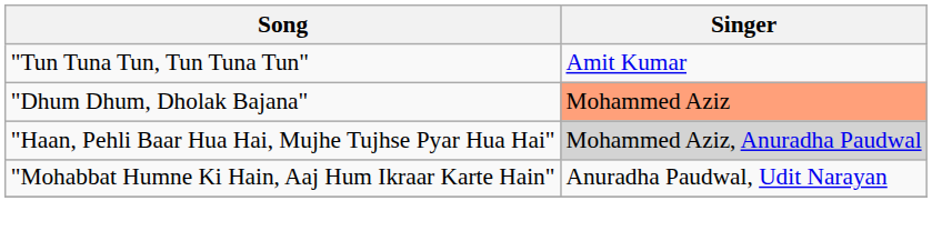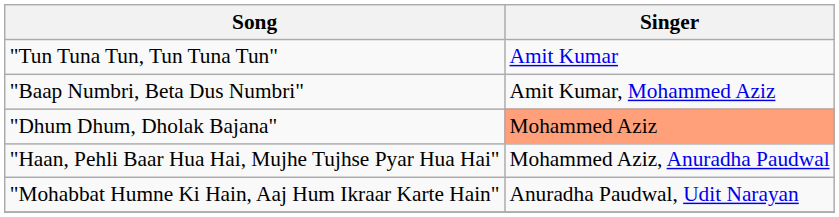+ row: "Baap Numbri, Beta Dus Numbri" | Amit Kumar, Mohammed Aziz
"Haan, Pehli Baar Hua Hai, Mujhe Tujhse Pyar Hua Hai" | Singer: lightgrey background -> no background
